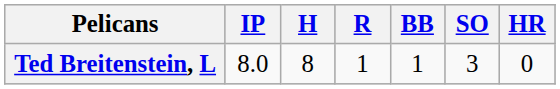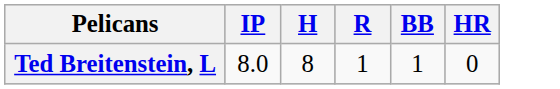- column: SO | 3
